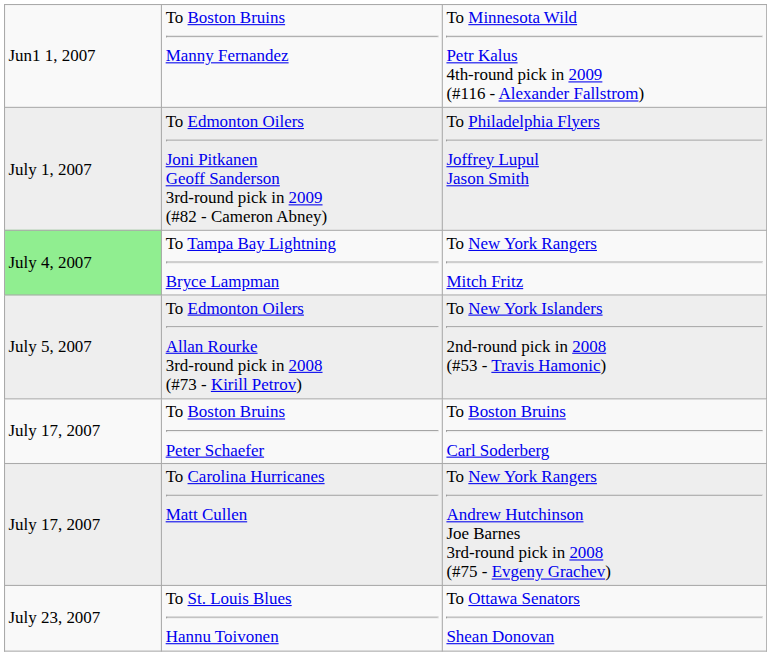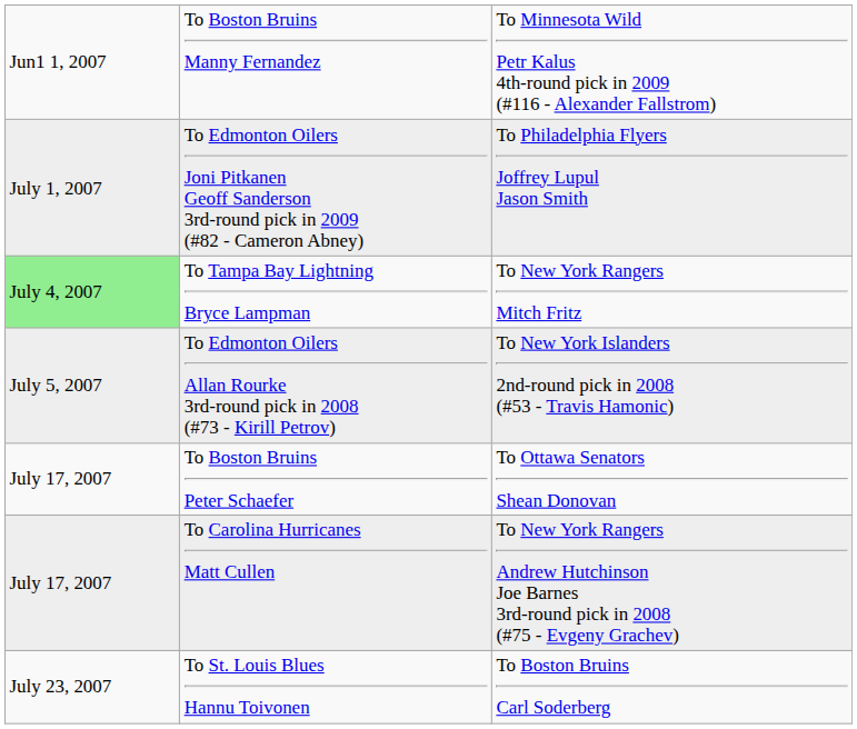To Boston Bruins Peter Schaefer | column 3: To Boston Bruins Carl Soderberg -> To Ottawa Senators Shean Donovan
To St. Louis Blues Hannu Toivonen | column 3: To Ottawa Senators Shean Donovan -> To Boston Bruins Carl Soderberg
